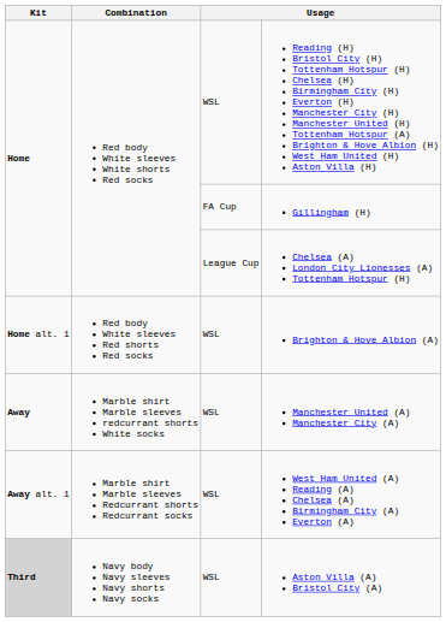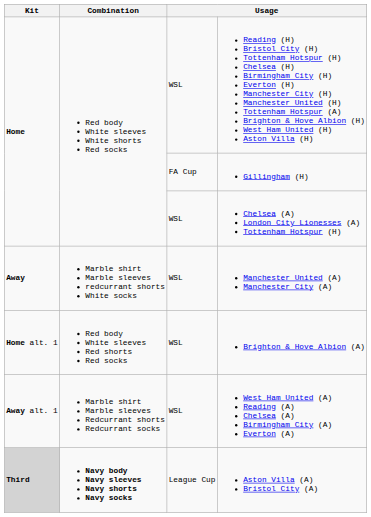Chelsea (A) London City Lionesses (A) Tottenham Hotspur (H) | column 3: League Cup -> WSL
rows swapped: Brighton & Hove Albion (A) <-> Manchester United (A) Manchester City (A)
Aston Villa (A) Bristol City (A) | Combination: normal -> bold
Aston Villa (A) Bristol City (A) | column 3: WSL -> League Cup
